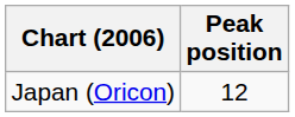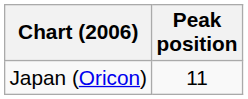Japan (Oricon) | Peak position: 12 -> 11
